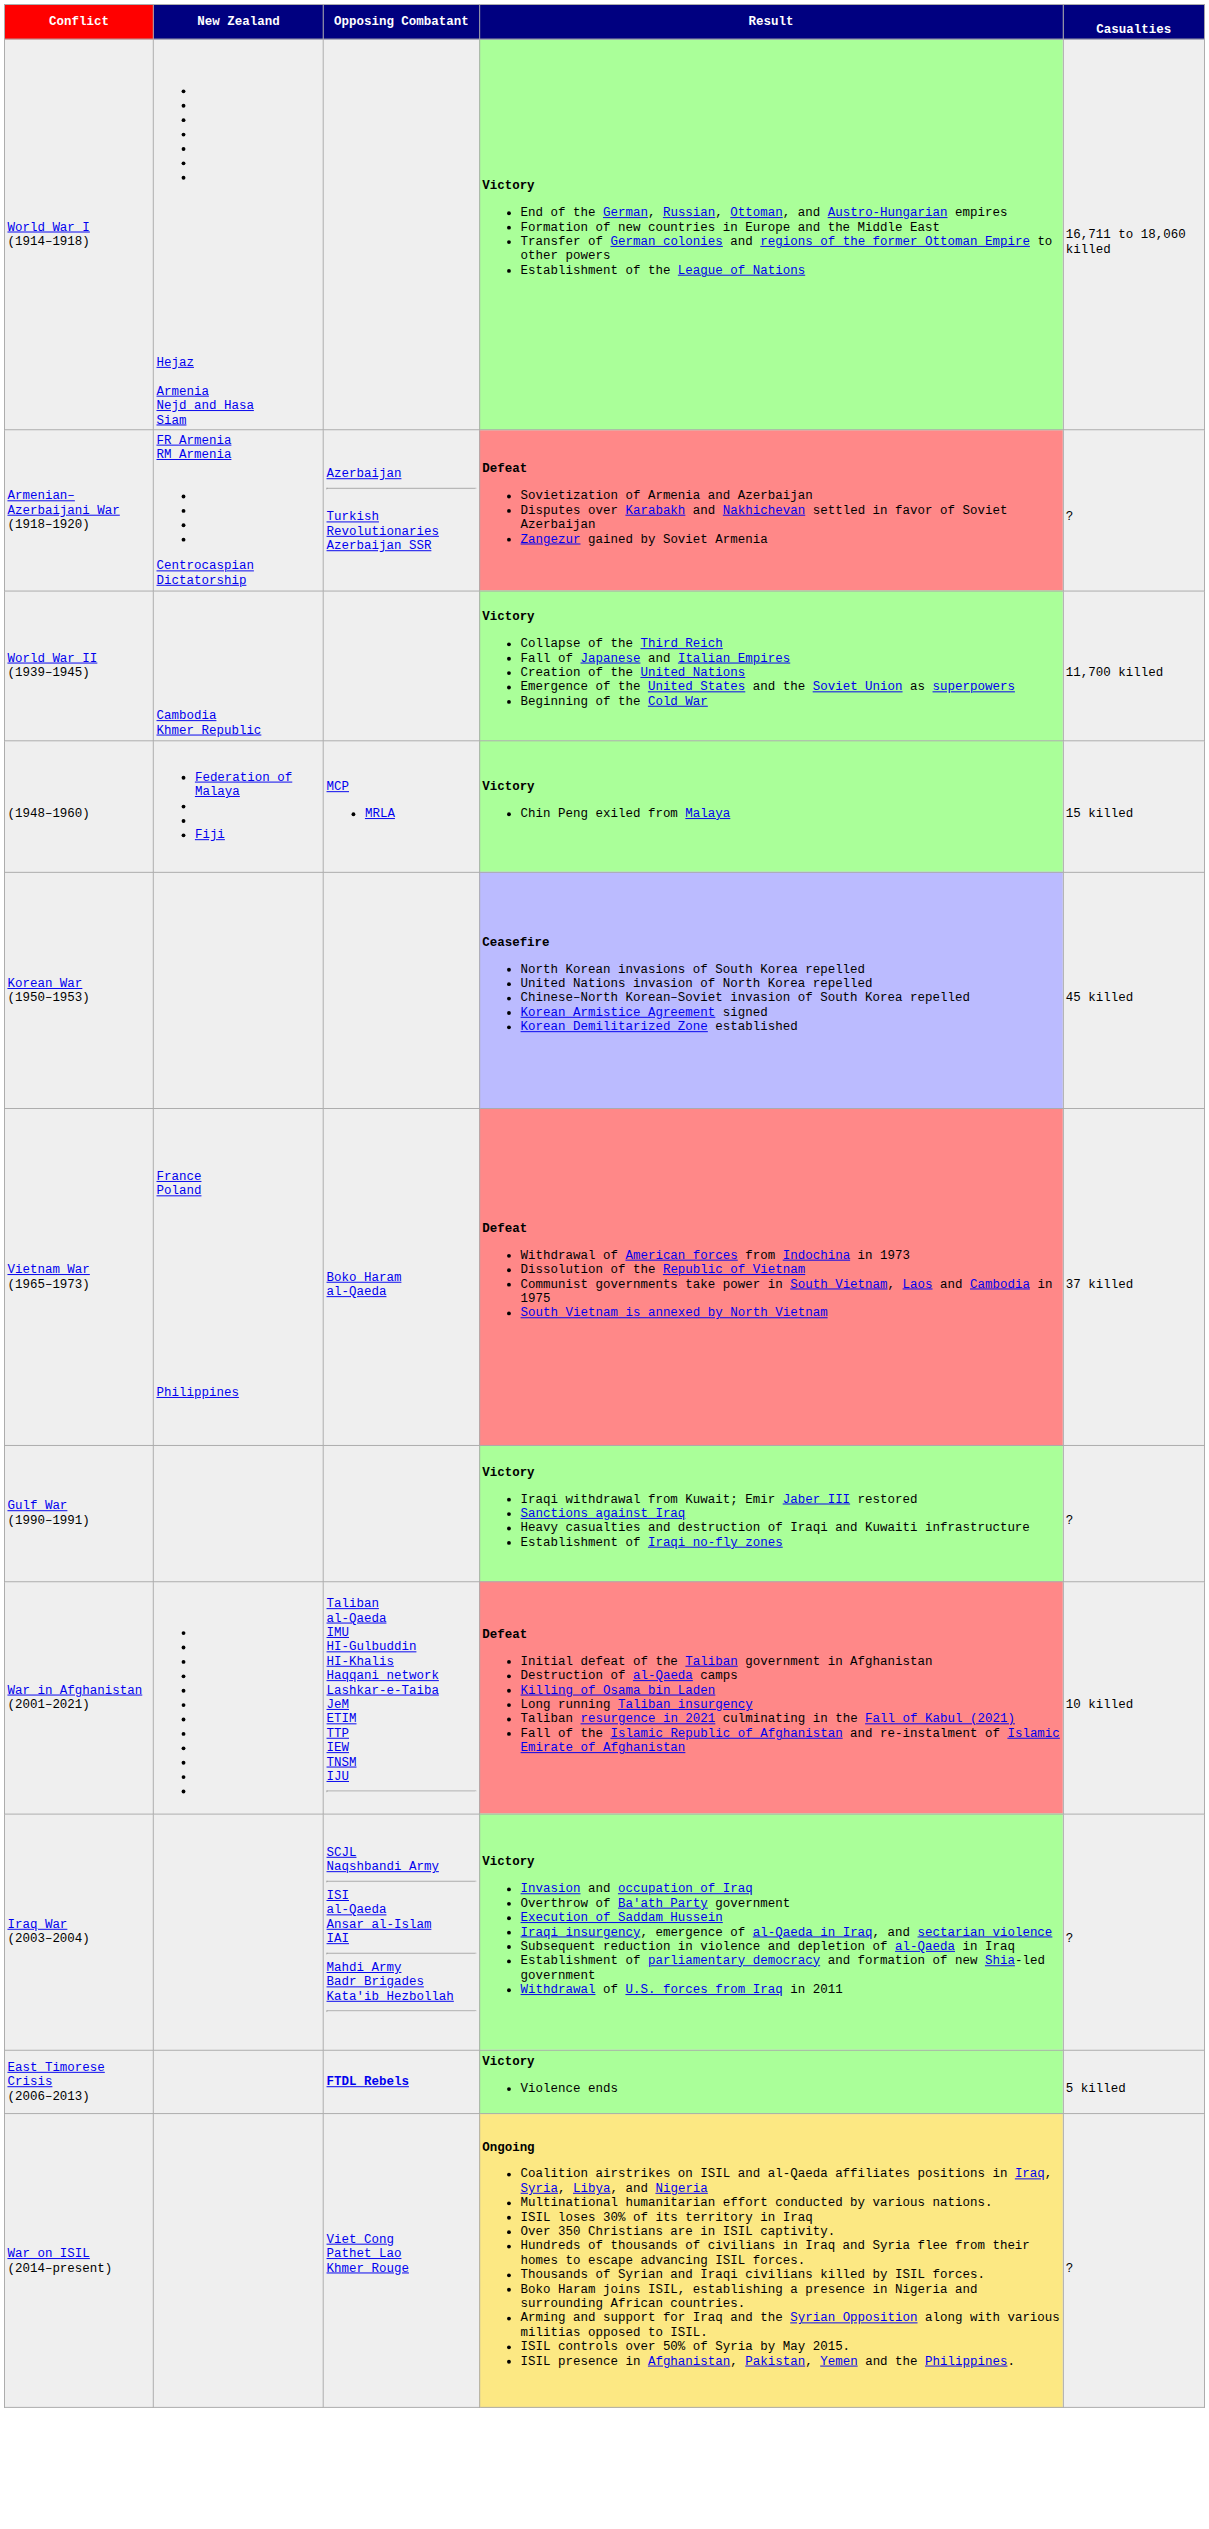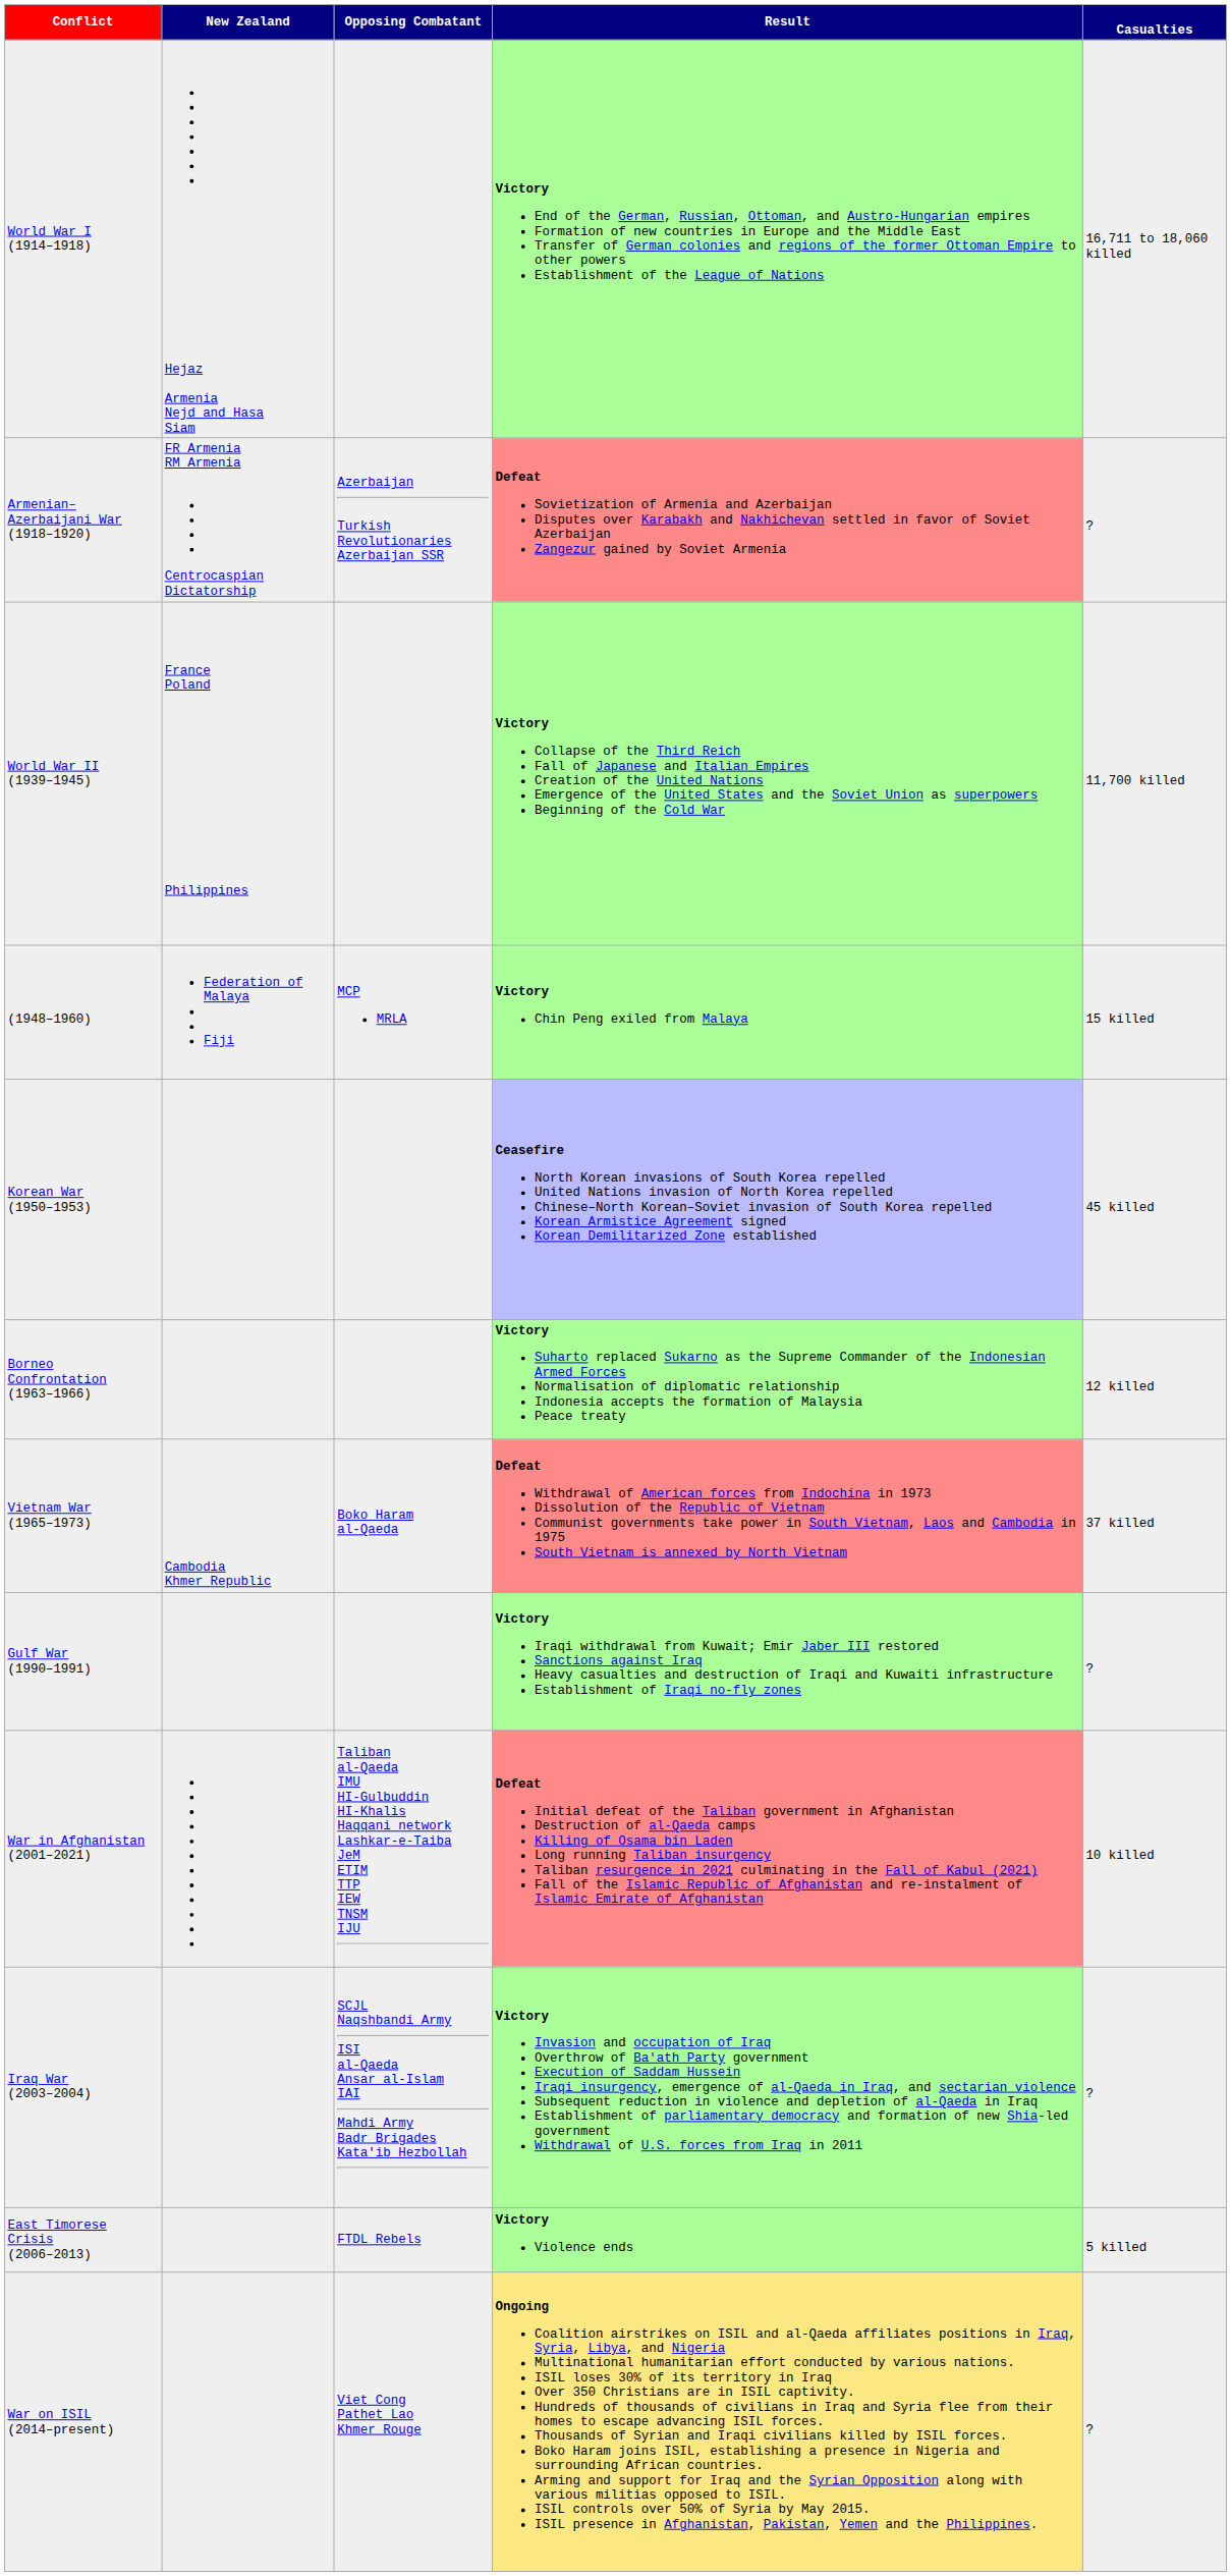World War II (1939–1945) | New Zealand: Cambodia Khmer Republic -> France Poland Philippines
+ row: Borneo Confrontation (1963–1966) | Victory Suharto replaced Sukarno as the Supreme Commander of the Indonesian Armed Forces Normalisation of diplomatic relationship Indonesia accepts the formation of Malaysia Peace treaty | 12 killed
Vietnam War (1965–1973) | New Zealand: France Poland Philippines -> Cambodia Khmer Republic
East Timorese Crisis (2006–2013) | Opposing Combatant: bold -> normal
